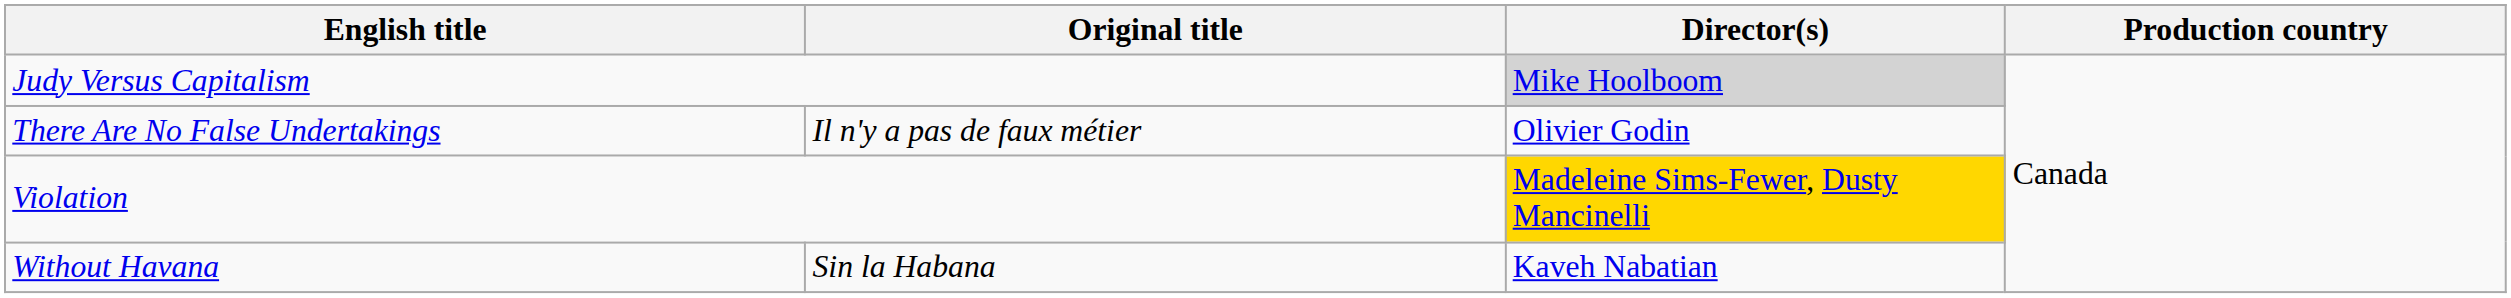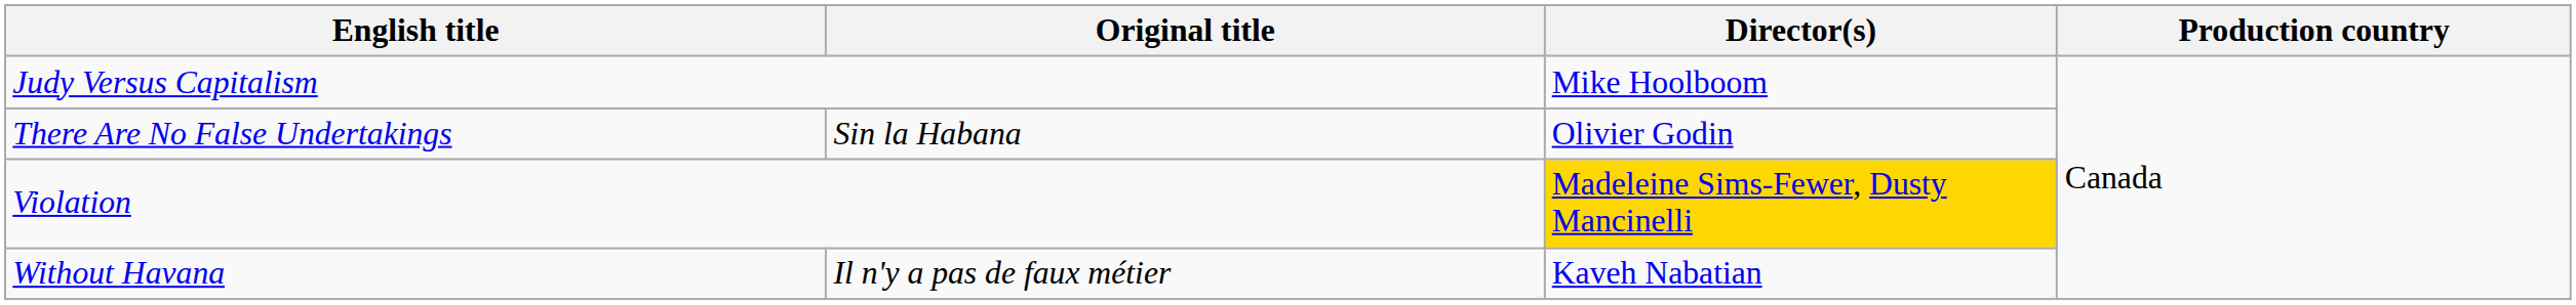Judy Versus Capitalism | Director(s): lightgrey background -> no background
There Are No False Undertakings | Original title: Il n'y a pas de faux métier -> Sin la Habana
Without Havana | Original title: Sin la Habana -> Il n'y a pas de faux métier
